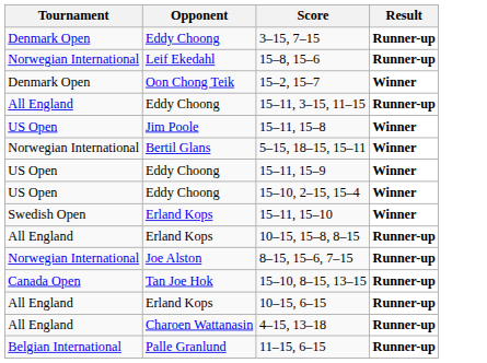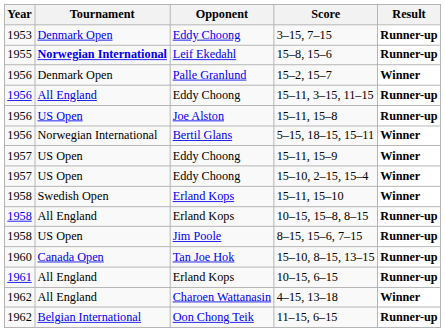+ column: Year | 1953 | 1955 | 1956 | 1956 | 1956 | 1956 | 1957 | 1957 | 1958 | 1958 | 1958 | 1960 | 1961 | 1962 | 1962
15–8, 15–6 | Tournament: normal -> bold
15–2, 15–7 | Opponent: Oon Chong Teik -> Palle Granlund
15–11, 15–8 | Opponent: Jim Poole -> Joe Alston
15–11, 15–8 | Result: Winner -> Runner-up
8–15, 15–6, 7–15 | Tournament: Norwegian International -> US Open
8–15, 15–6, 7–15 | Opponent: Joe Alston -> Jim Poole
4–15, 13–18 | Result: Runner-up -> Winner
11–15, 6–15 | Opponent: Palle Granlund -> Oon Chong Teik
